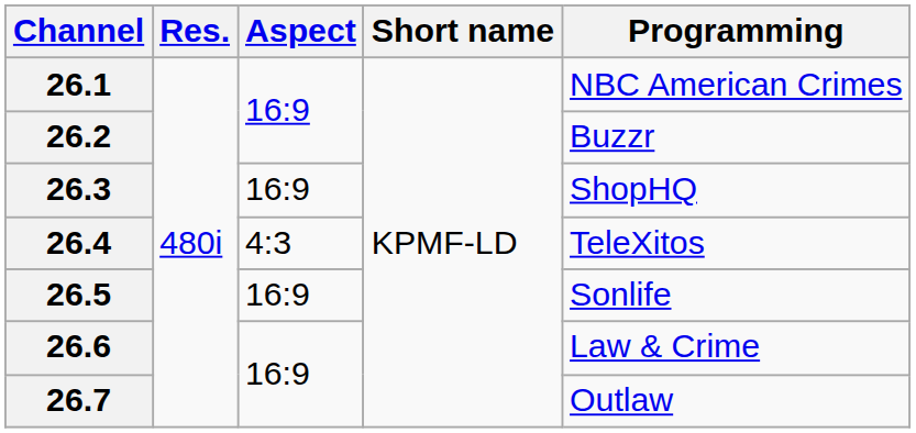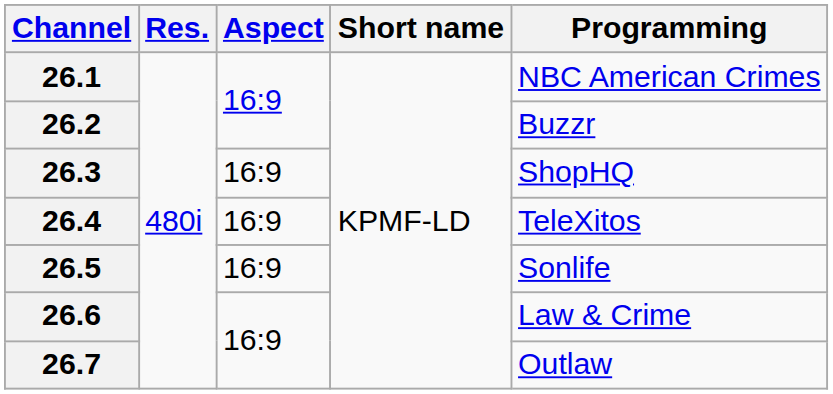26.4 | Aspect: 4:3 -> 16:9
